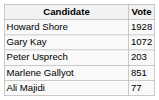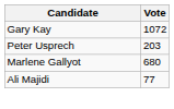- row: Howard Shore | 1928
Marlene Gallyot | Vote: 851 -> 680
